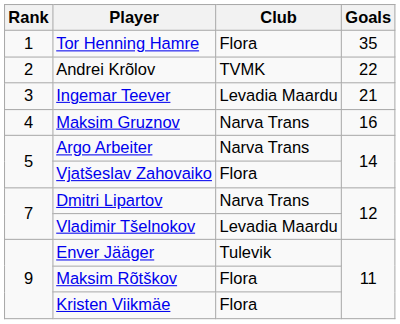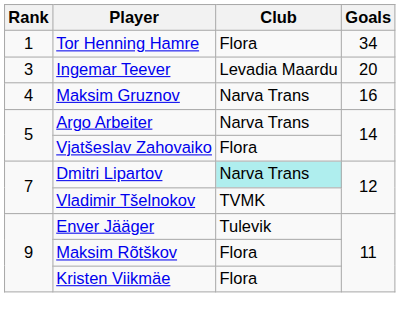Tor Henning Hamre | Goals: 35 -> 34
- row: 2 | Andrei Krõlov | TVMK | 22
Ingemar Teever | Goals: 21 -> 20
Dmitri Lipartov | Club: no background -> paleturquoise background
Vladimir Tšelnokov | Club: Levadia Maardu -> TVMK
